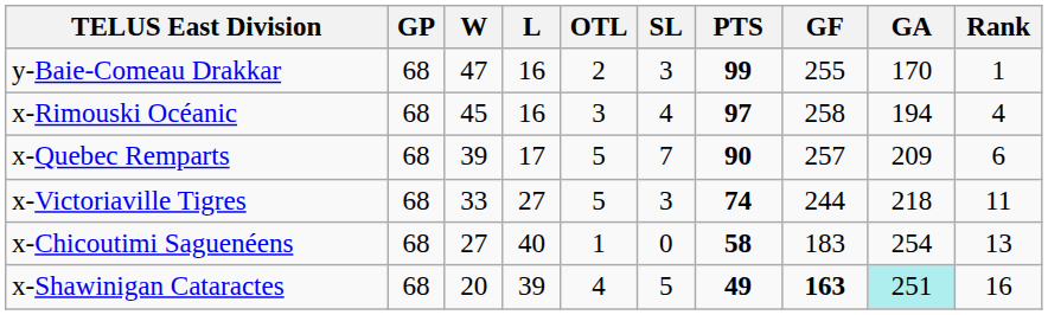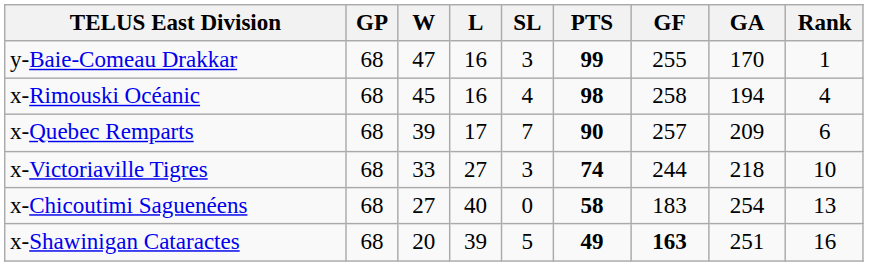- column: OTL | 2 | 3 | 5 | 5 | 1 | 4
x-Rimouski Océanic | PTS: 97 -> 98
x-Victoriaville Tigres | Rank: 11 -> 10
x-Shawinigan Cataractes | GA: paleturquoise background -> no background
